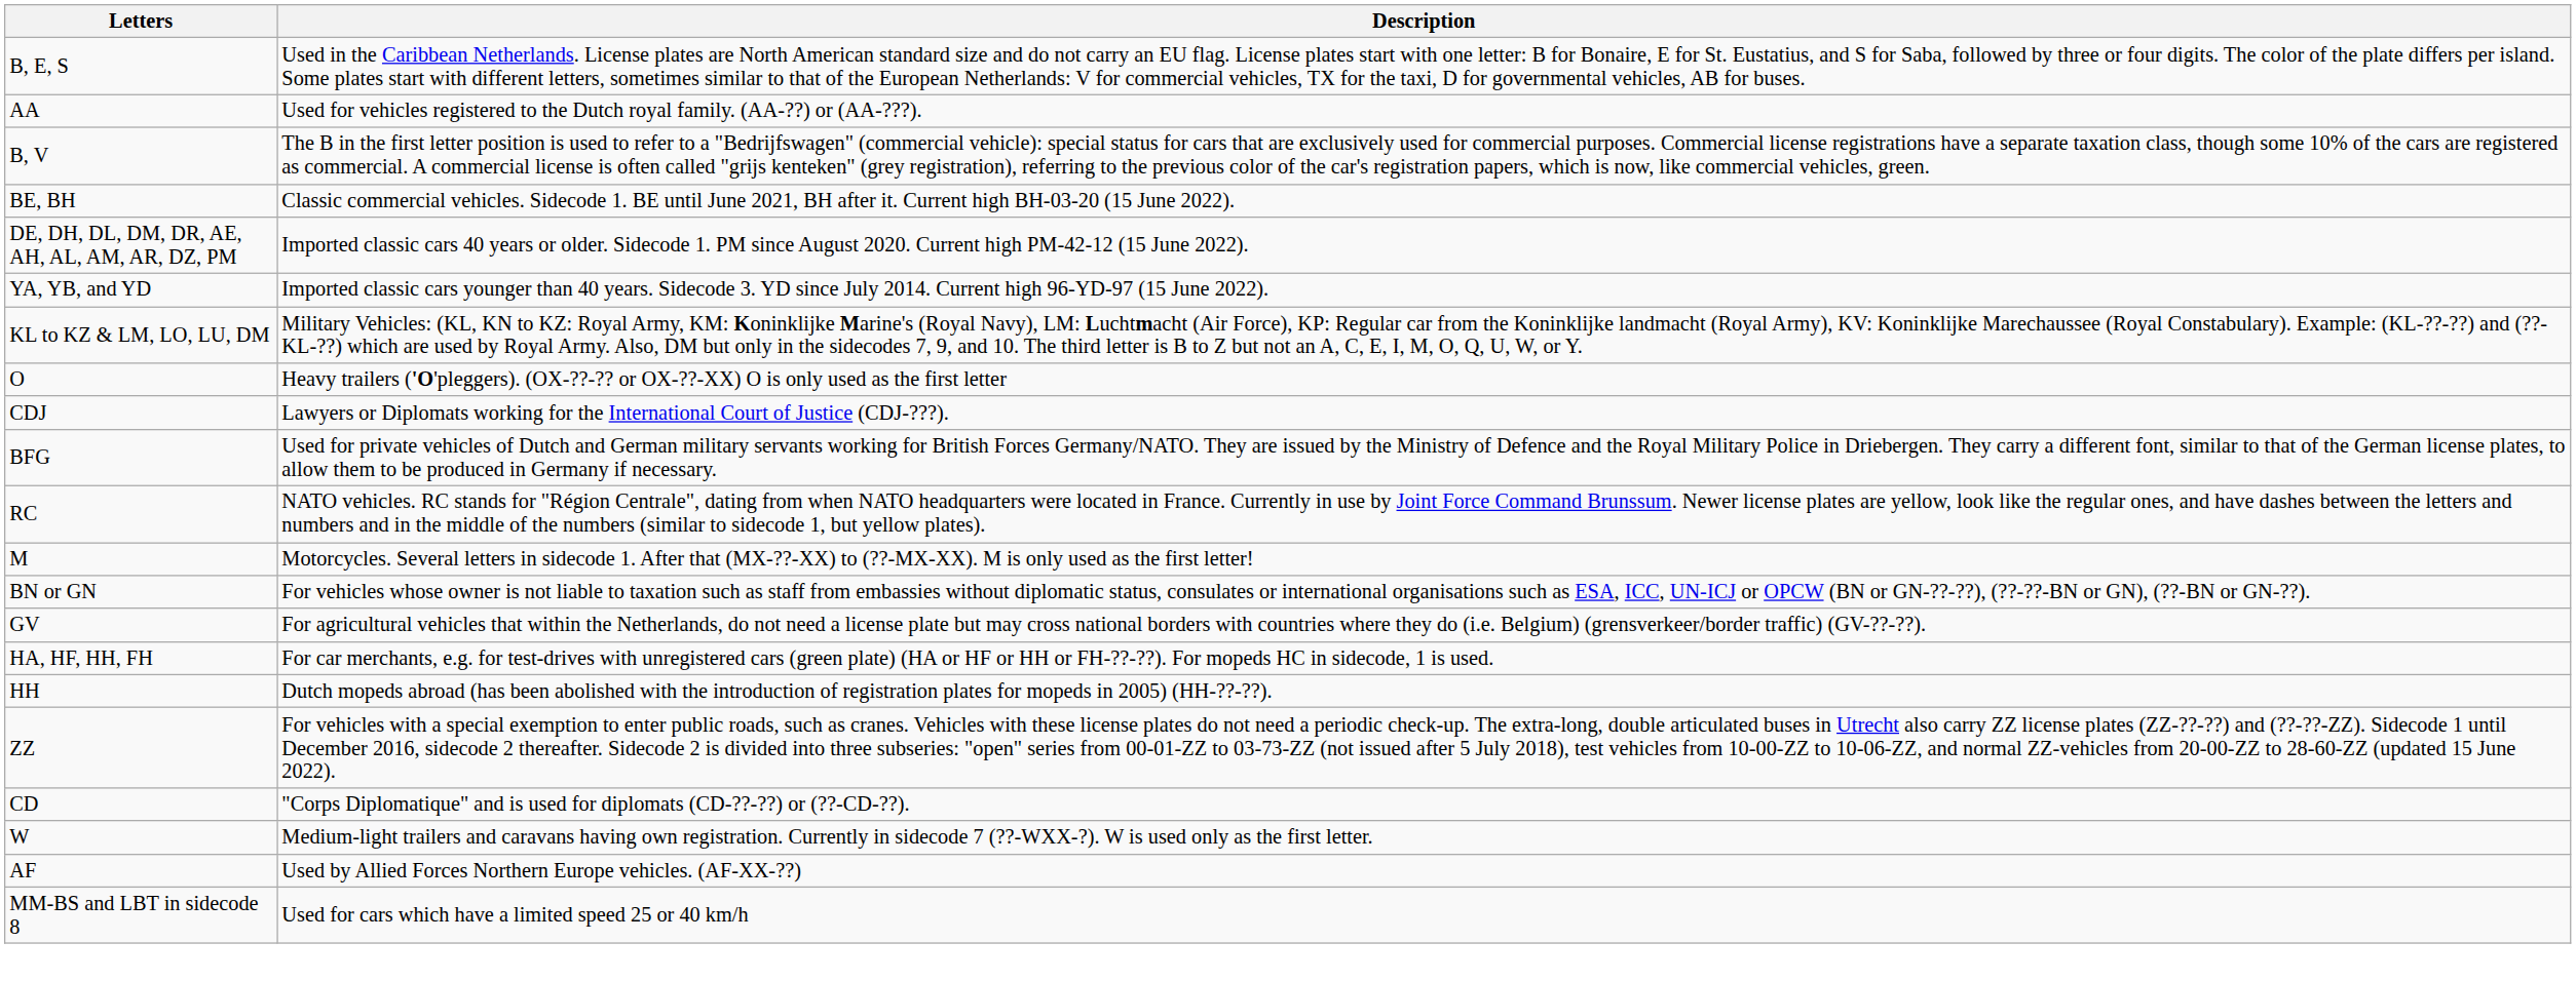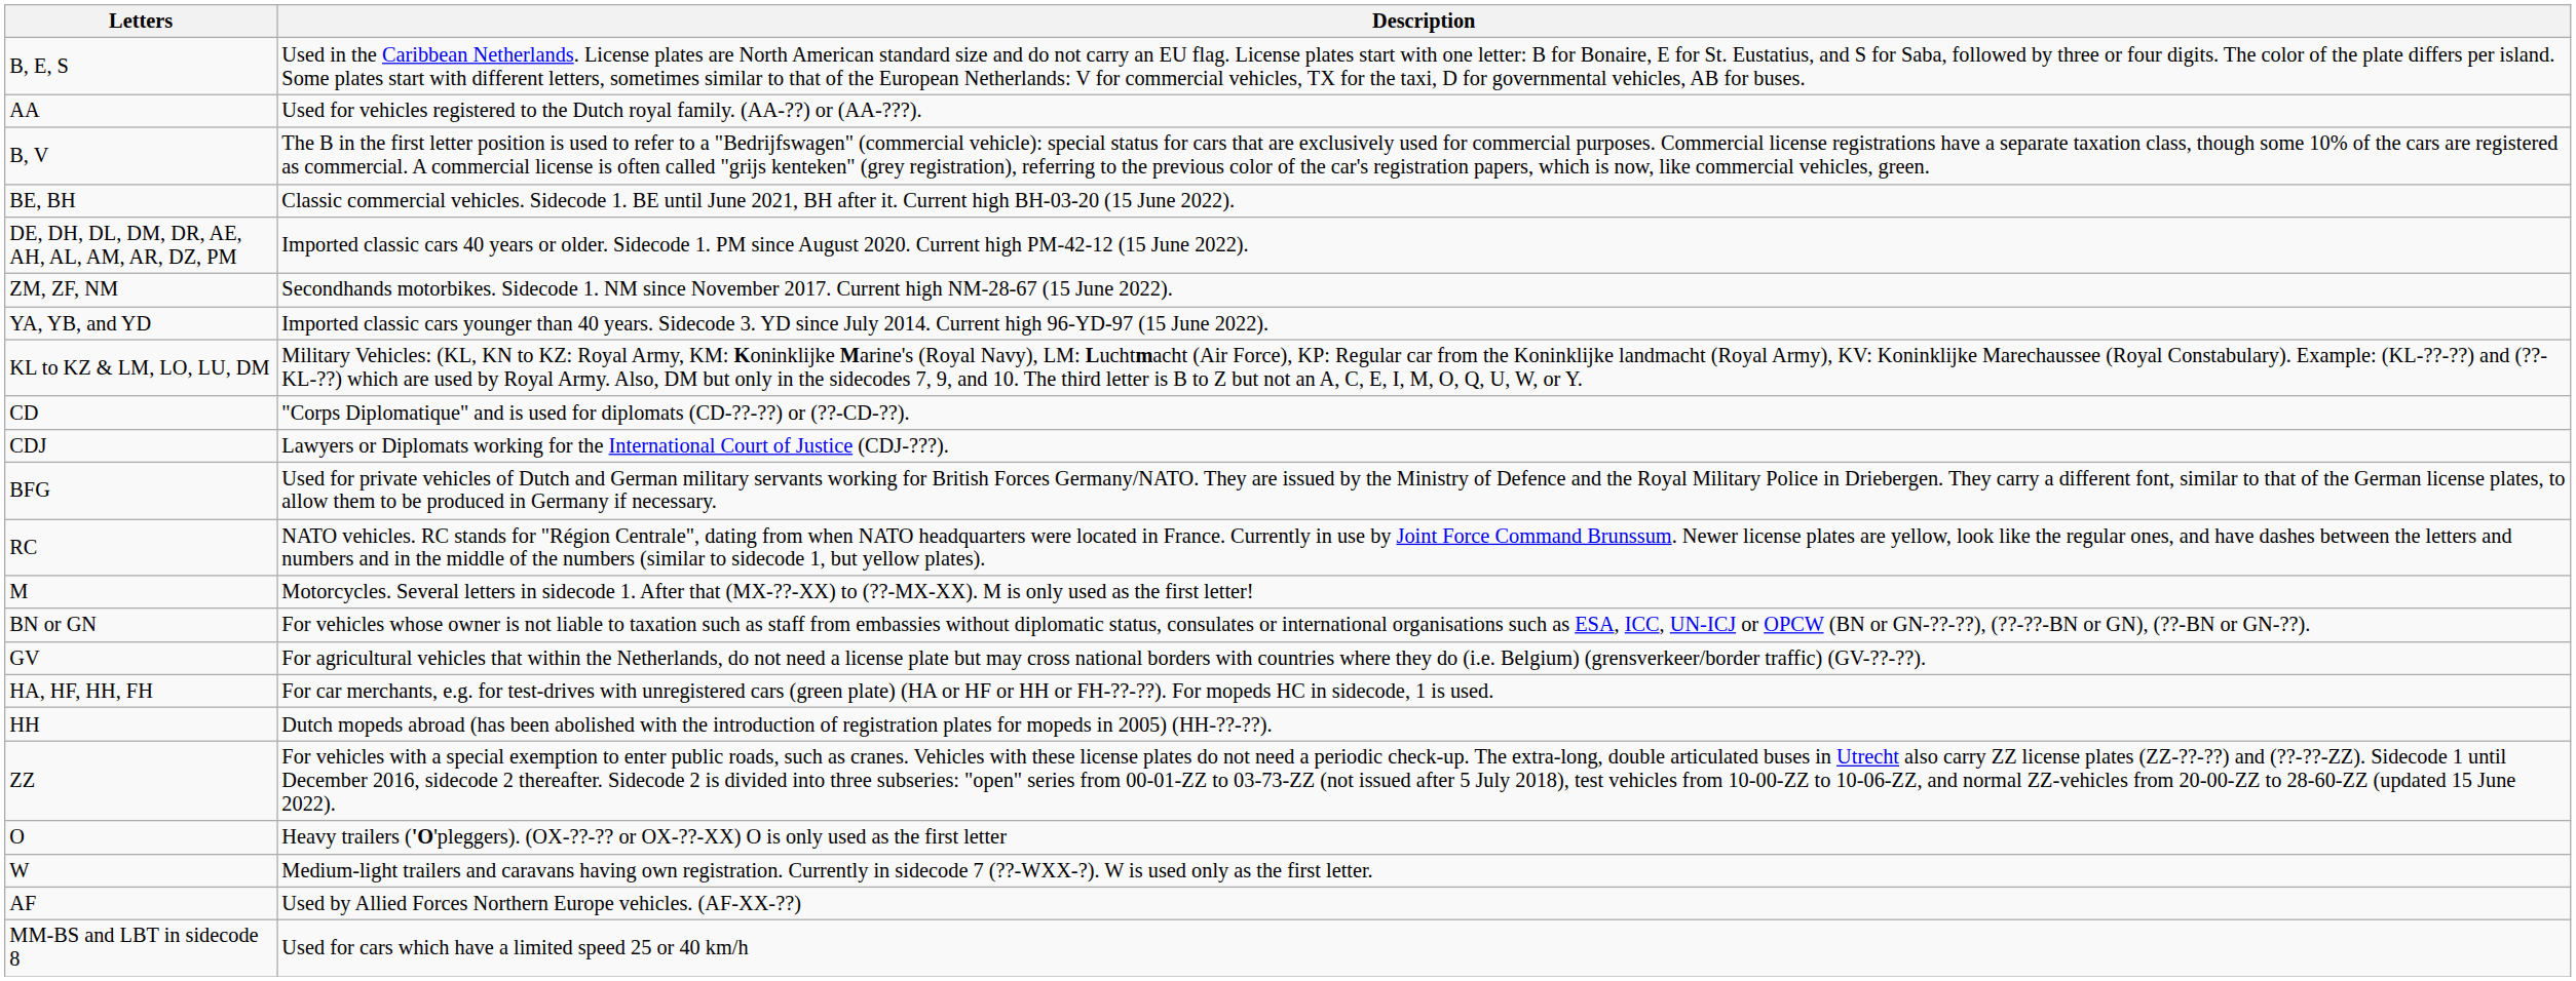+ row: ZM, ZF, NM | Secondhands motorbikes. Sidecode 1. NM since November 2017. Current high NM-28-67 (15 June 2022).
rows swapped: CD <-> O
